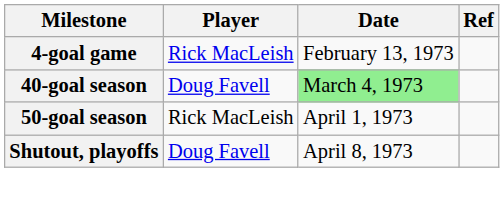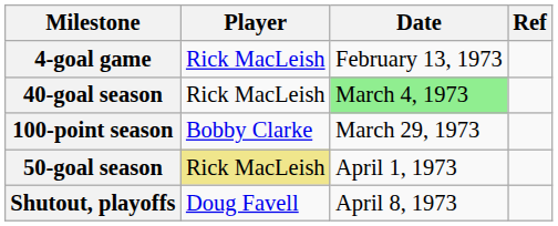40-goal season | Player: Doug Favell -> Rick MacLeish
+ row: 100-point season | Bobby Clarke | March 29, 1973
50-goal season | Player: no background -> khaki background
